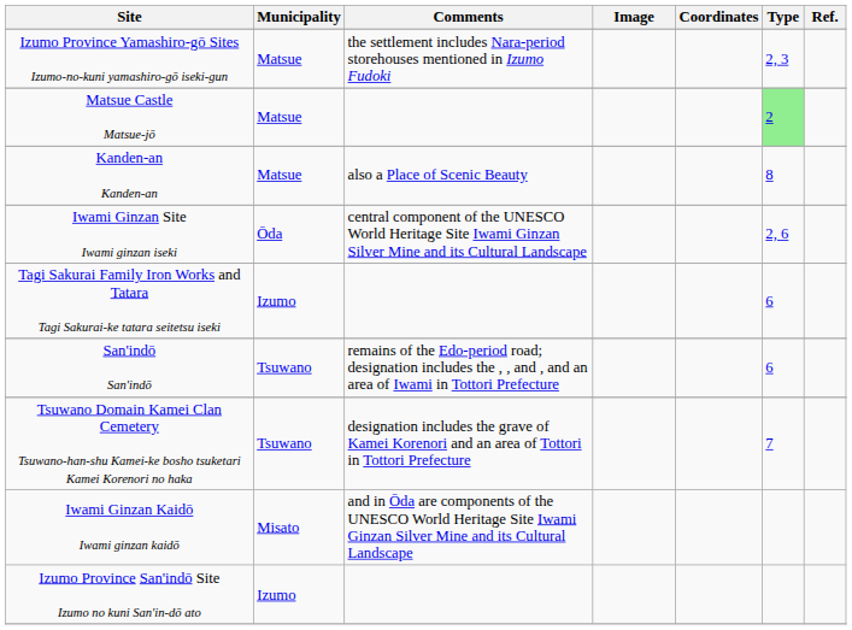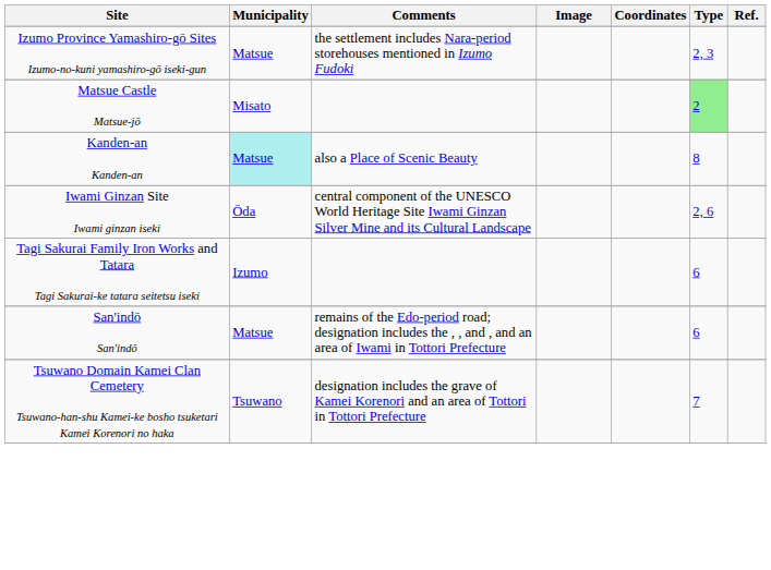Matsue Castle Matsue-jō | Municipality: Matsue -> Misato
Kanden-an Kanden-an | Municipality: no background -> paleturquoise background
San'indō San'indō | Municipality: Tsuwano -> Matsue
- row: Iwami Ginzan Kaidō Iwami ginzan kaidō | Misato | and in Ōda are components of the UNESCO World Heritage Site Iwami Ginzan Silver Mine and its Cultural Landscape
- row: Izumo Province San'indō Site Izumo no kuni San'in-dō ato | Izumo
